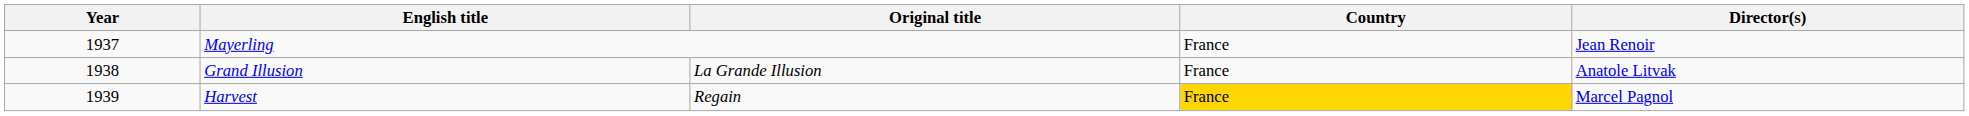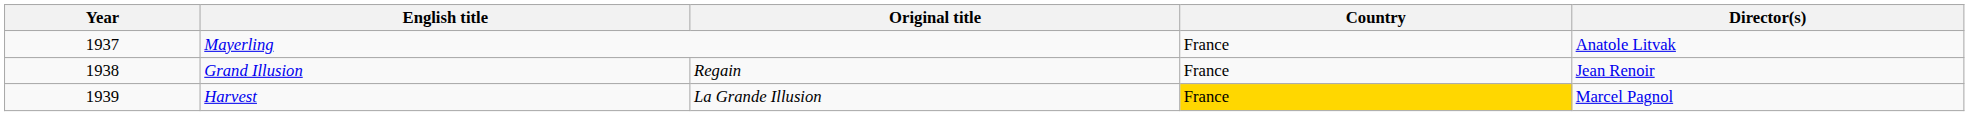Mayerling | Director(s): Jean Renoir -> Anatole Litvak
Grand Illusion | Original title: La Grande Illusion -> Regain
Grand Illusion | Director(s): Anatole Litvak -> Jean Renoir
Harvest | Original title: Regain -> La Grande Illusion
